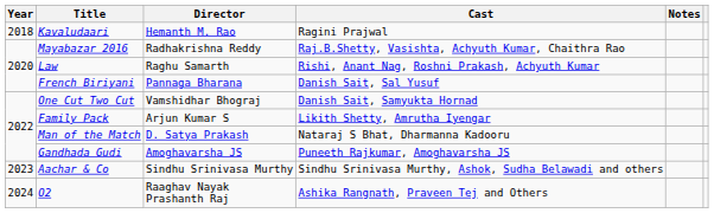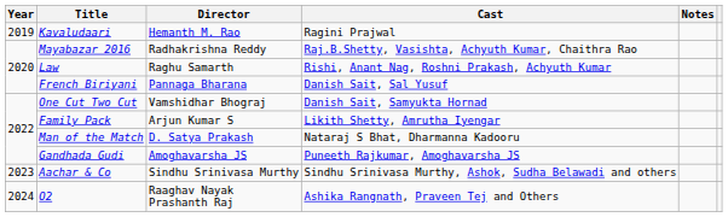Kavaludaari | Year: 2018 -> 2019
